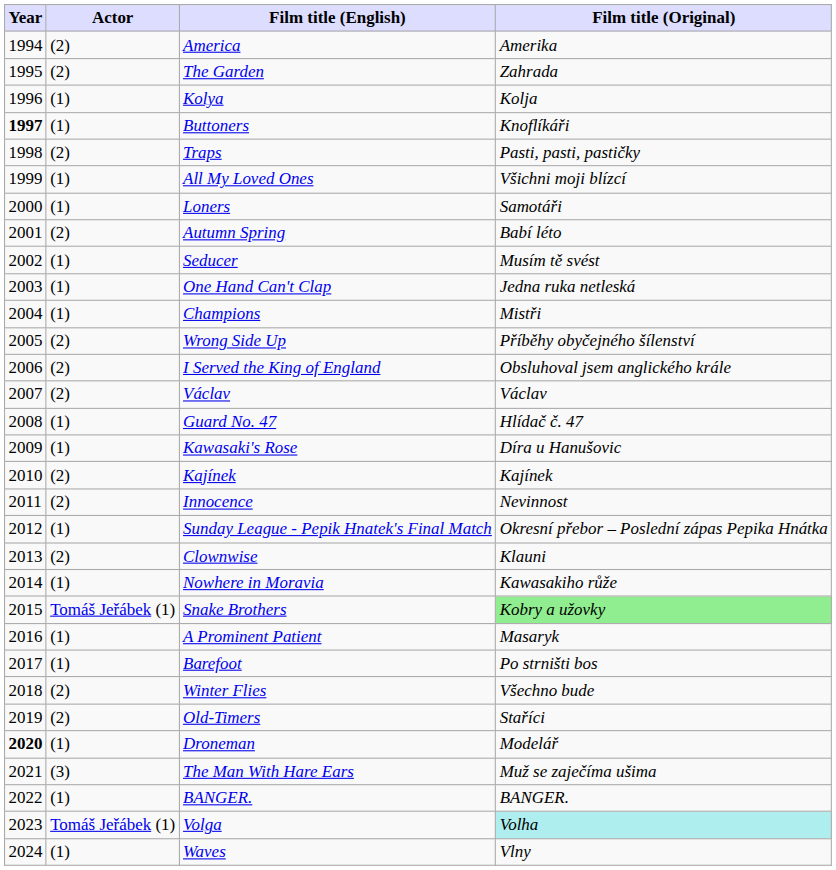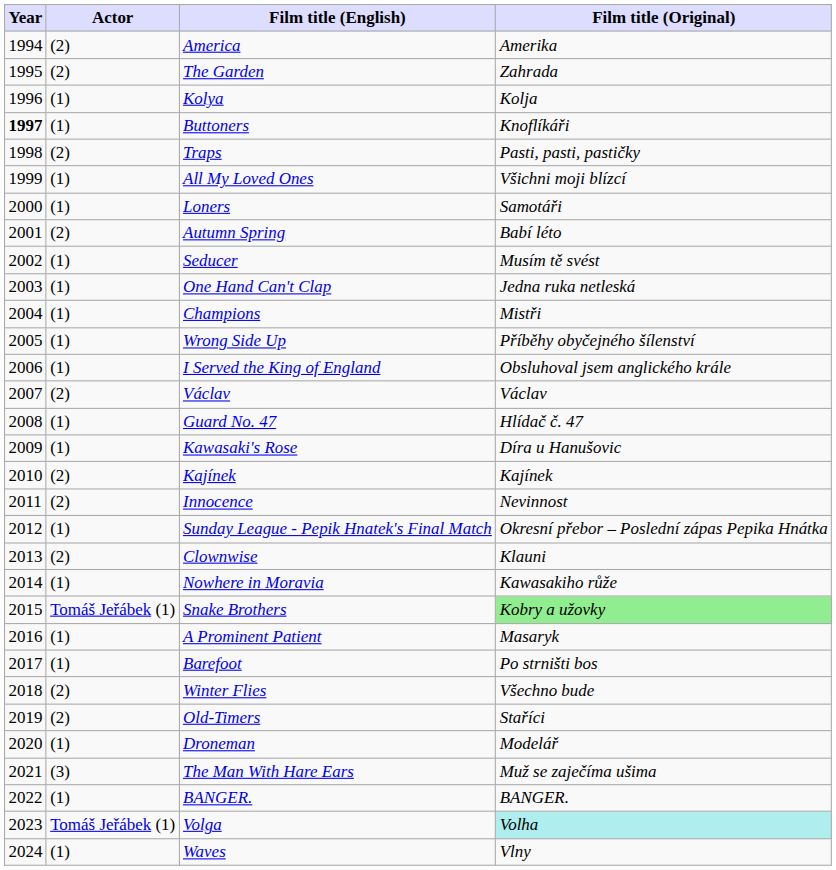Wrong Side Up | Actor: (2) -> (1)
I Served the King of England | Actor: (2) -> (1)
Droneman | Year: bold -> normal
